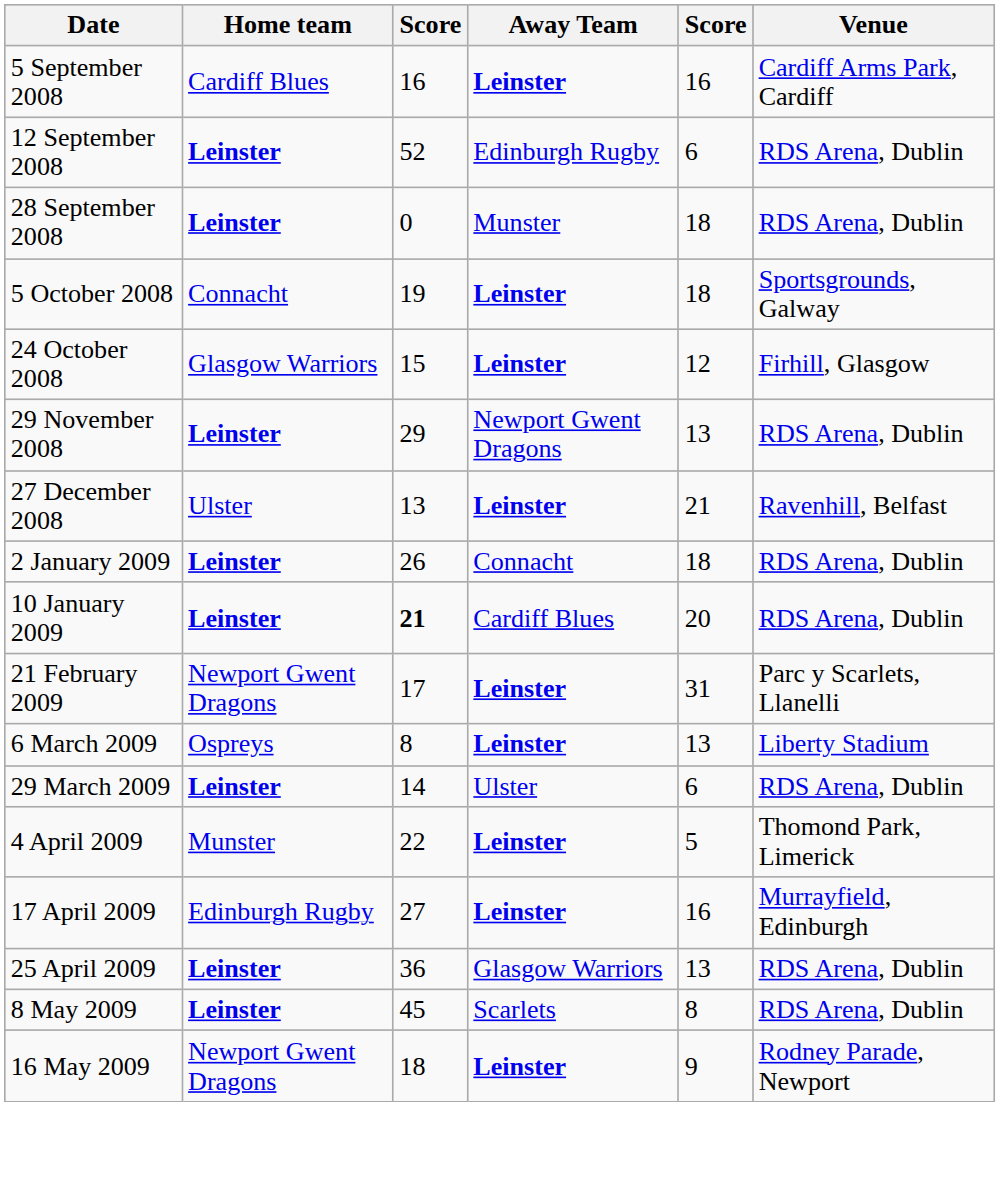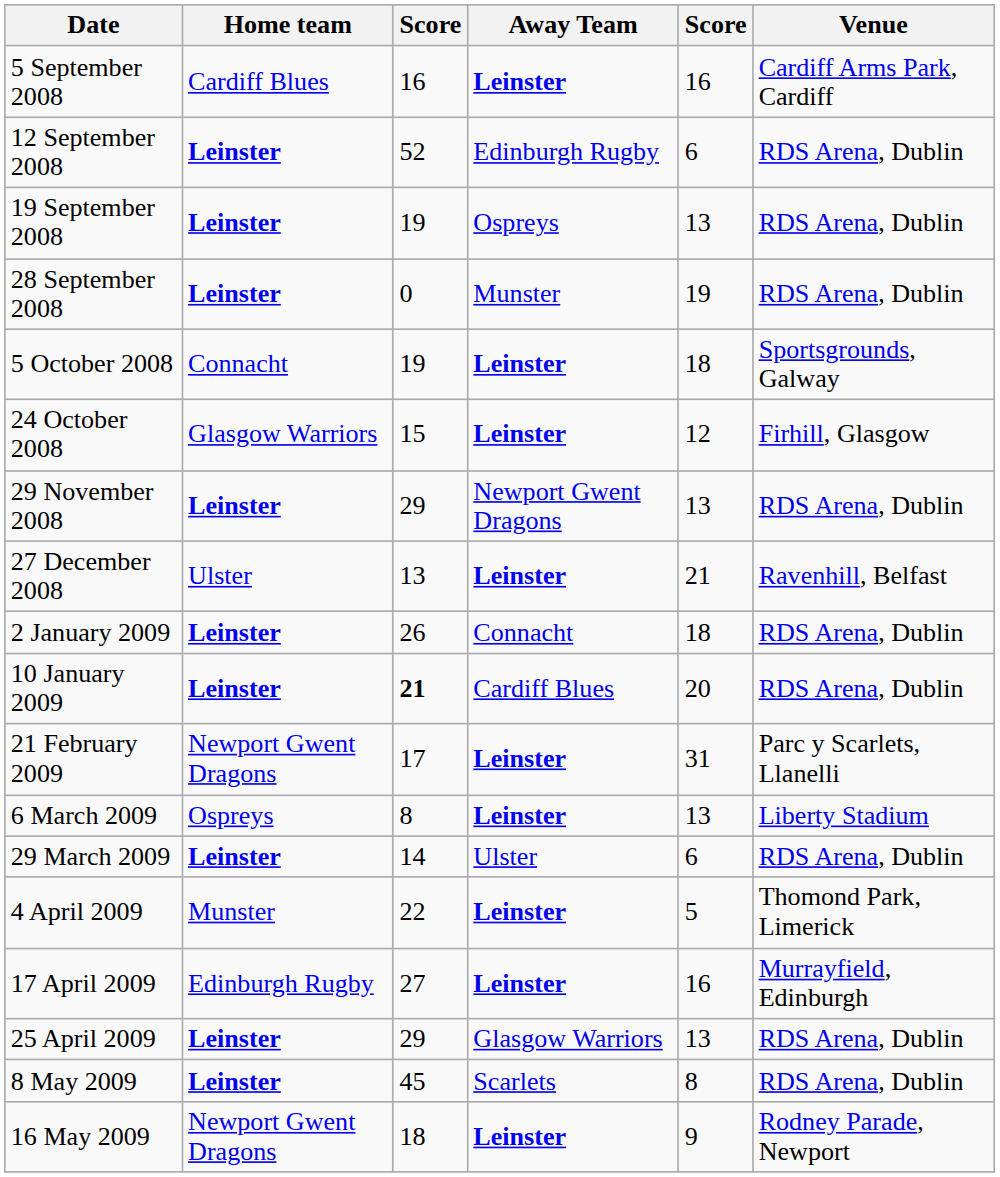+ row: 19 September 2008 | Leinster | 19 | Ospreys | 13 | RDS Arena, Dublin
28 September 2008 | column 5: 18 -> 19
25 April 2009 | column 3: 36 -> 29
